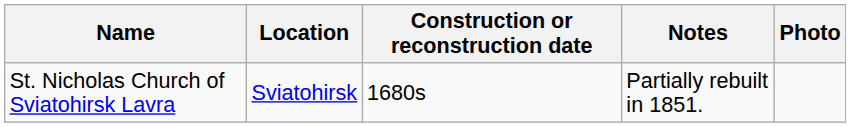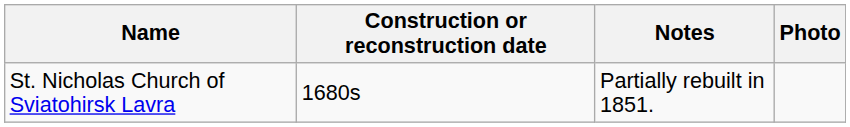- column: Location | Sviatohirsk
